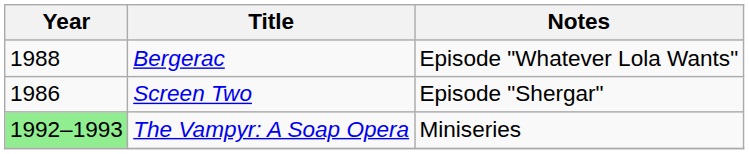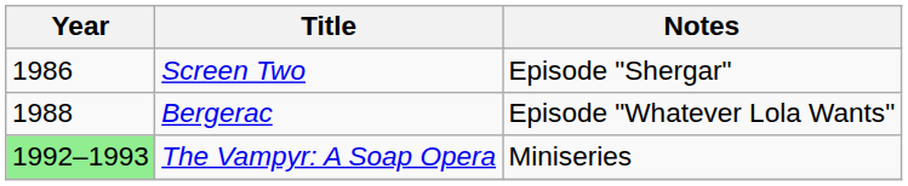rows swapped: Screen Two <-> Bergerac
